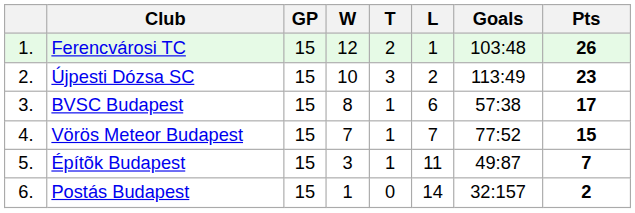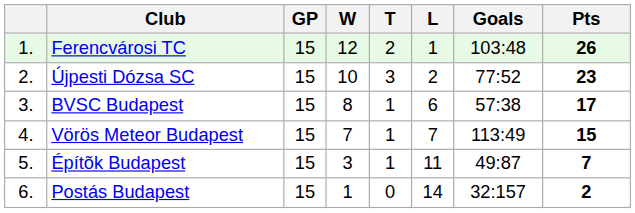Újpesti Dózsa SC | Goals: 113:49 -> 77:52
Vörös Meteor Budapest | Goals: 77:52 -> 113:49
